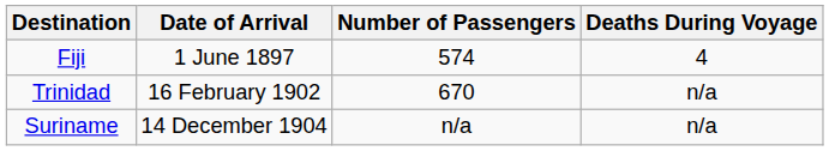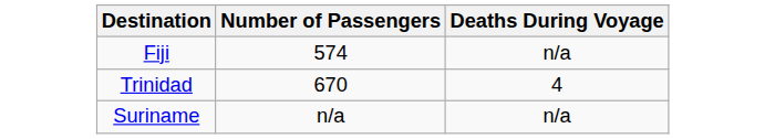- column: Date of Arrival | 1 June 1897 | 16 February 1902 | 14 December 1904
Fiji | Deaths During Voyage: 4 -> n/a
Trinidad | Deaths During Voyage: n/a -> 4
